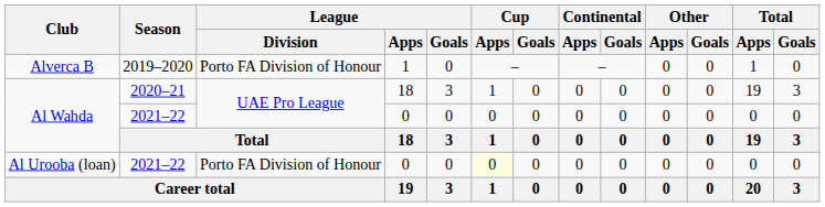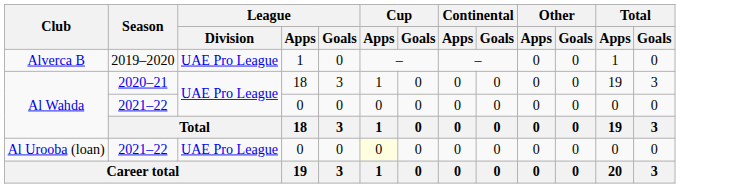Alverca B | League / Division: Porto FA Division of Honour -> UAE Pro League
Al Urooba (loan) | League / Division: Porto FA Division of Honour -> UAE Pro League
